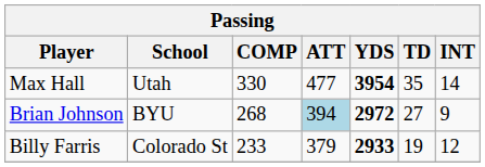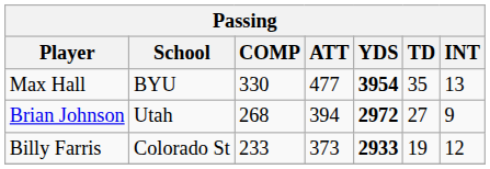Max Hall | School: Utah -> BYU
Max Hall | INT: 14 -> 13
Brian Johnson | School: BYU -> Utah
Brian Johnson | ATT: lightblue background -> no background
Billy Farris | ATT: 379 -> 373
